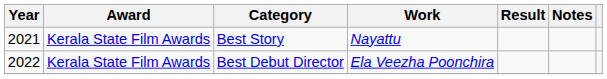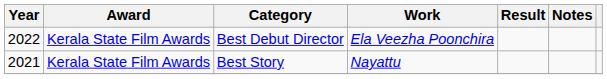rows swapped: Best Story <-> Best Debut Director
